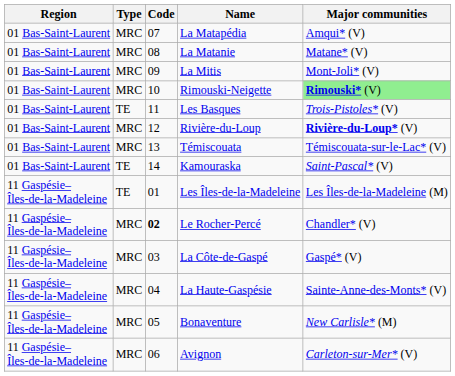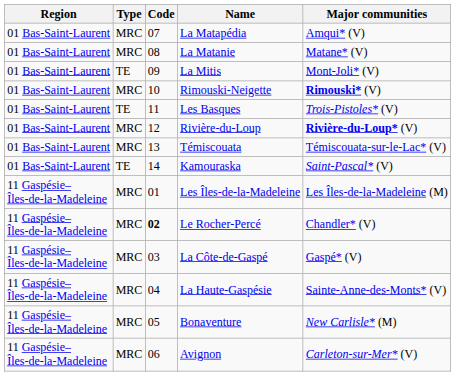La Mitis | Type: MRC -> TE
Rimouski-Neigette | Major communities: lightgreen background -> no background
Les Îles-de-la-Madeleine | Type: TE -> MRC
